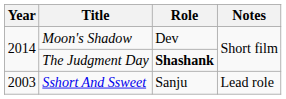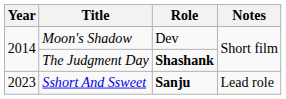Sshort And Ssweet | Year: 2003 -> 2023
Sshort And Ssweet | Role: normal -> bold
